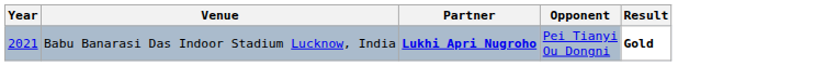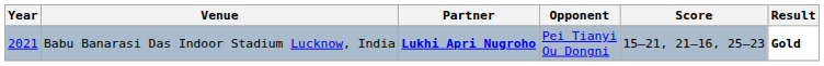+ column: Score | 15–21, 21–16, 25–23
